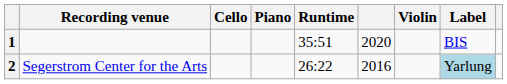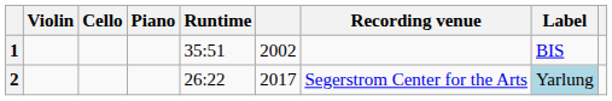columns swapped: Violin <-> Recording venue
1 | column 6: 2020 -> 2002
2 | column 6: 2016 -> 2017
